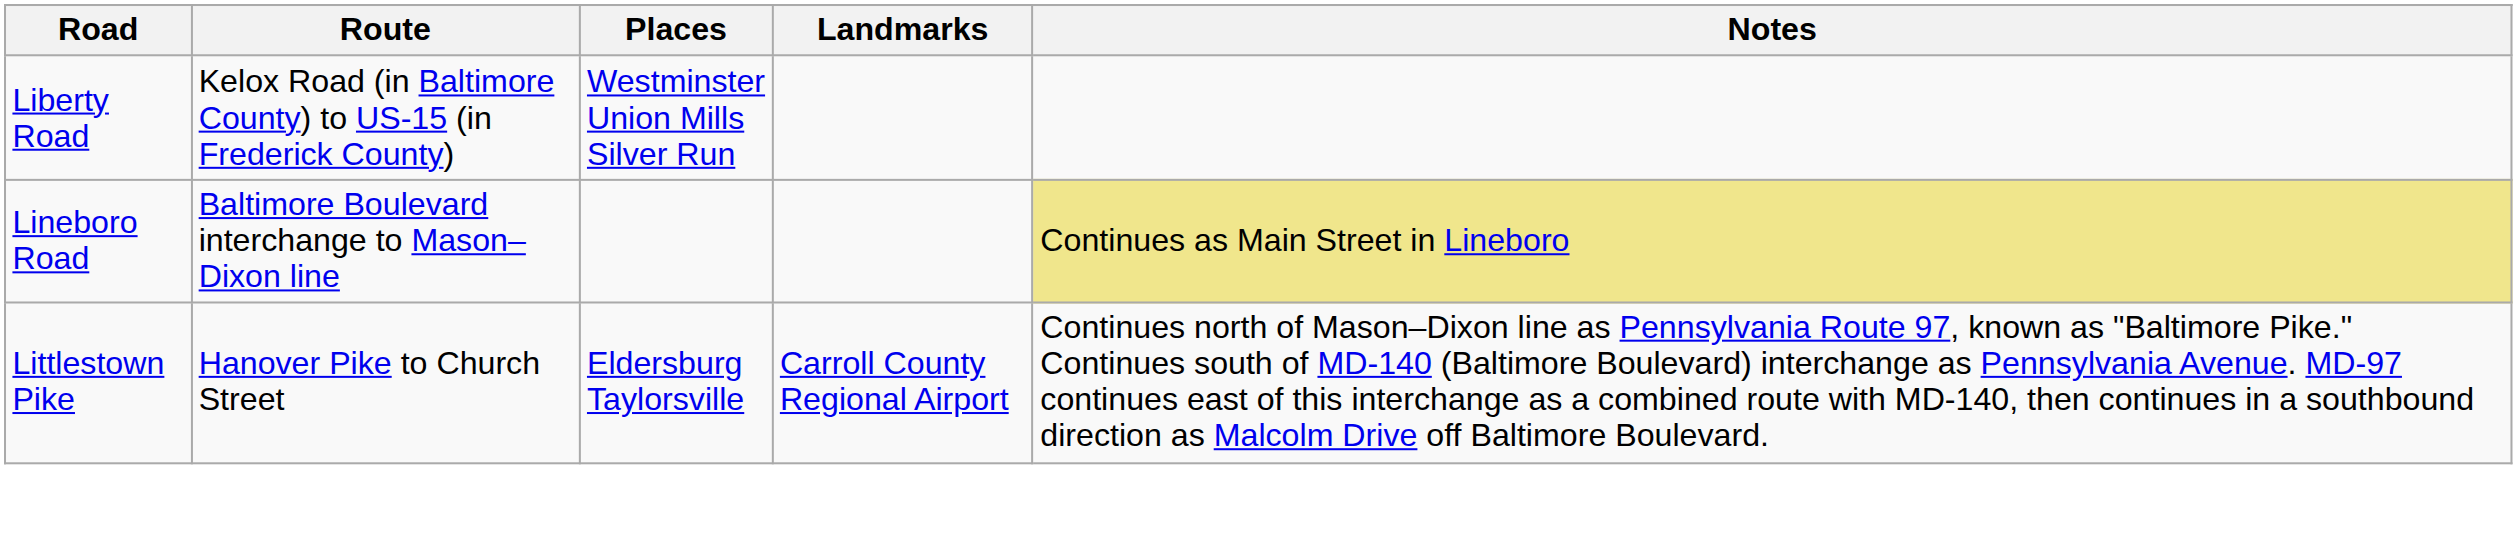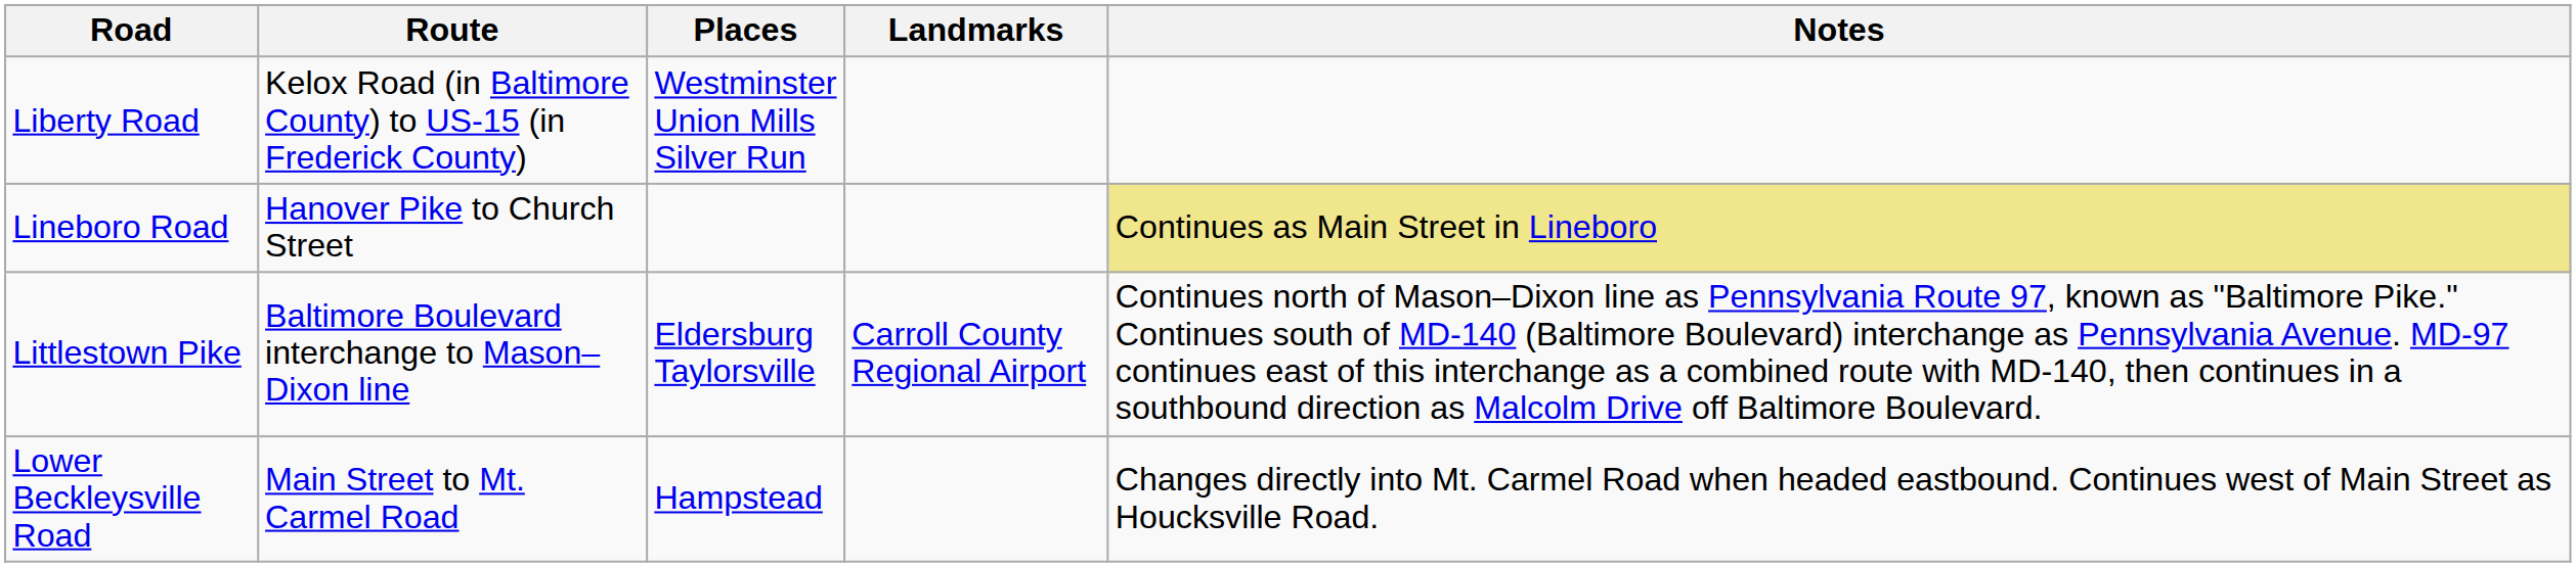Lineboro Road | Route: Baltimore Boulevard interchange to Mason–Dixon line -> Hanover Pike to Church Street
Littlestown Pike | Route: Hanover Pike to Church Street -> Baltimore Boulevard interchange to Mason–Dixon line
+ row: Lower Beckleysville Road | Main Street to Mt. Carmel Road | Hampstead | Changes directly into Mt. Carmel Road when headed eastbound. Continues west of Main Street as Houcksville Road.
